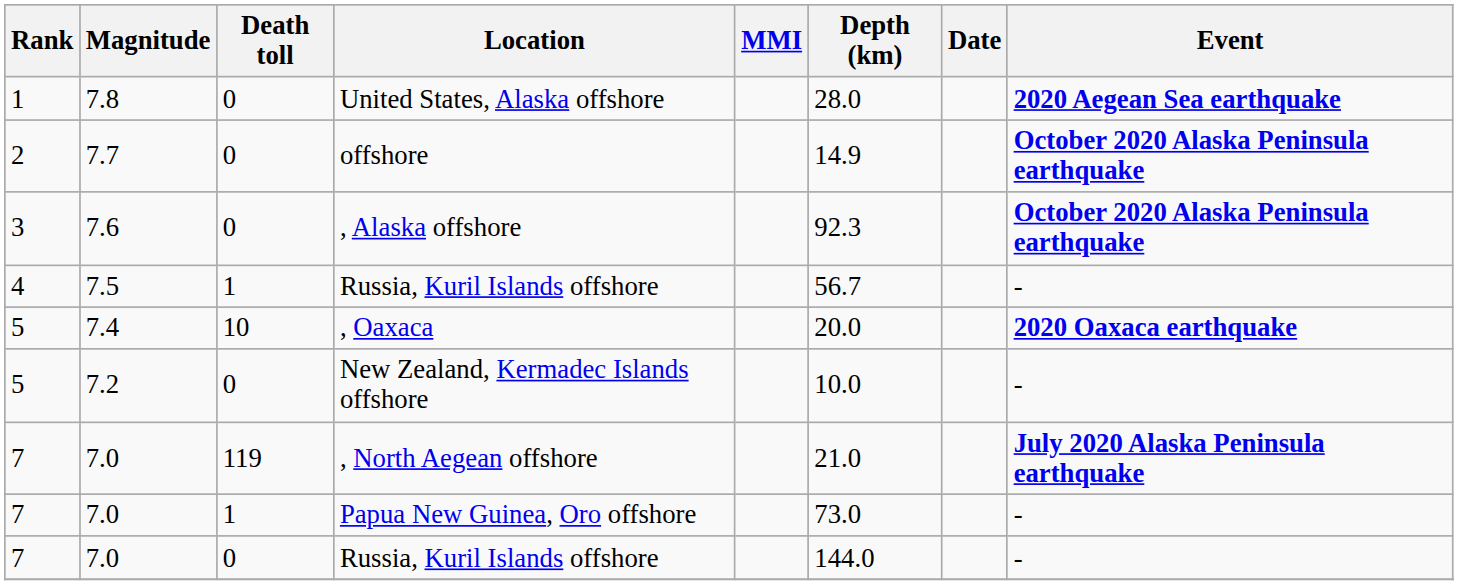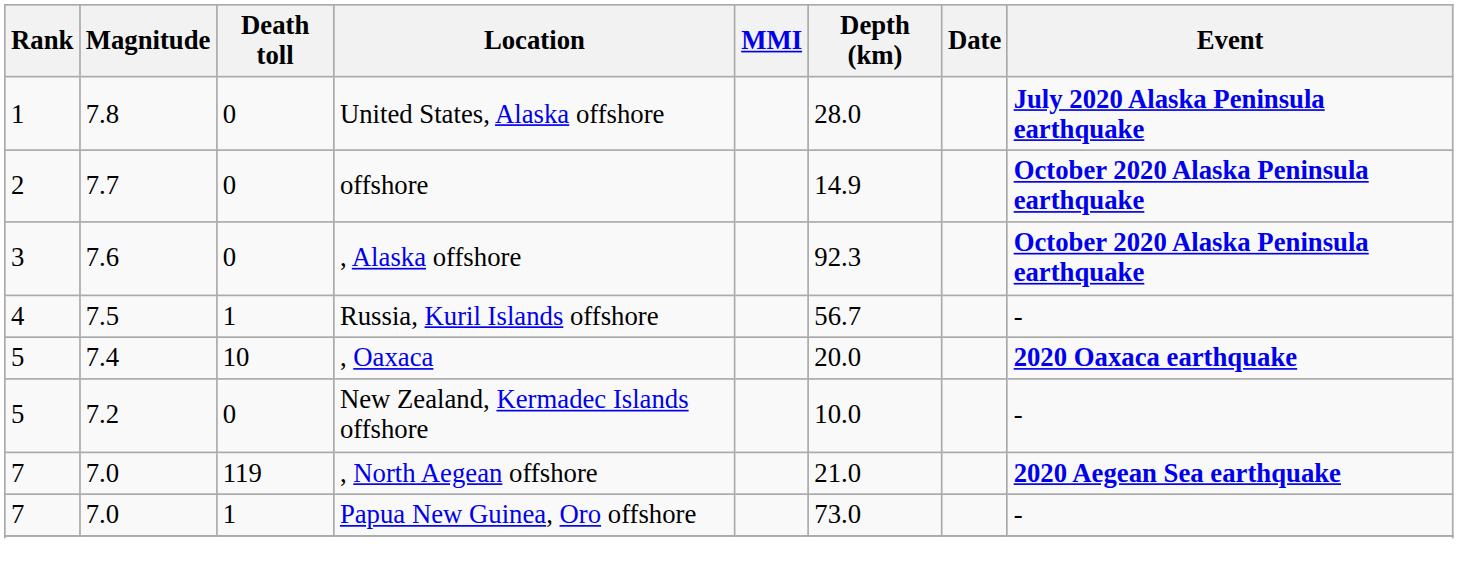United States, Alaska offshore | Event: 2020 Aegean Sea earthquake -> July 2020 Alaska Peninsula earthquake
, North Aegean offshore | Event: July 2020 Alaska Peninsula earthquake -> 2020 Aegean Sea earthquake
- row: 7 | 7.0 | 0 | Russia, Kuril Islands offshore | 144.0 | -
